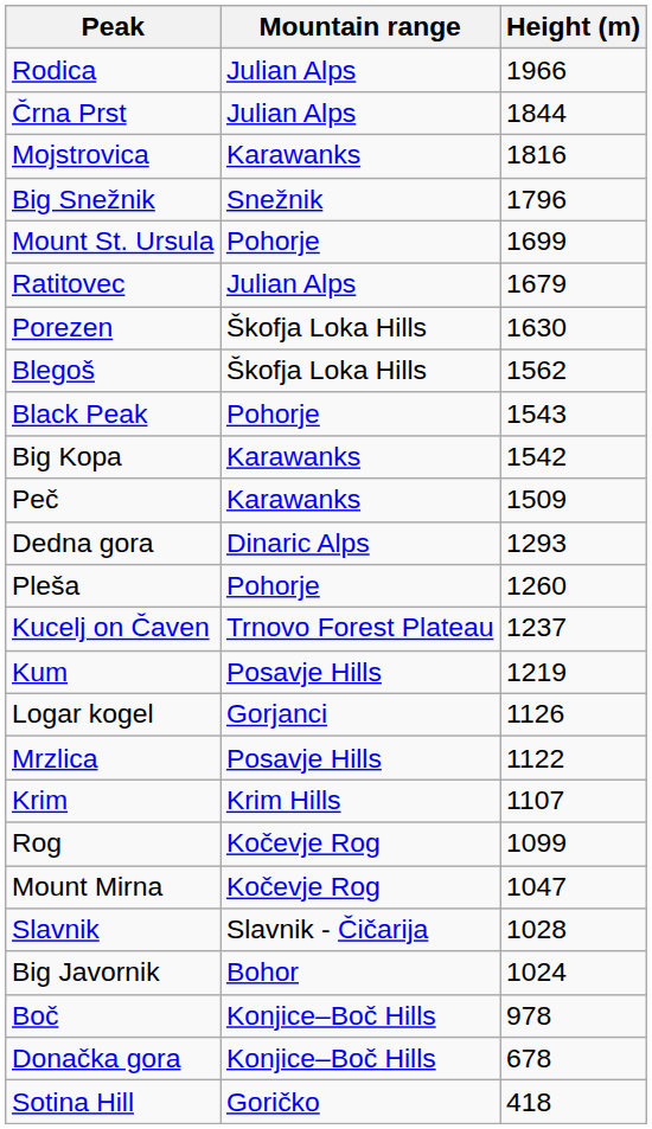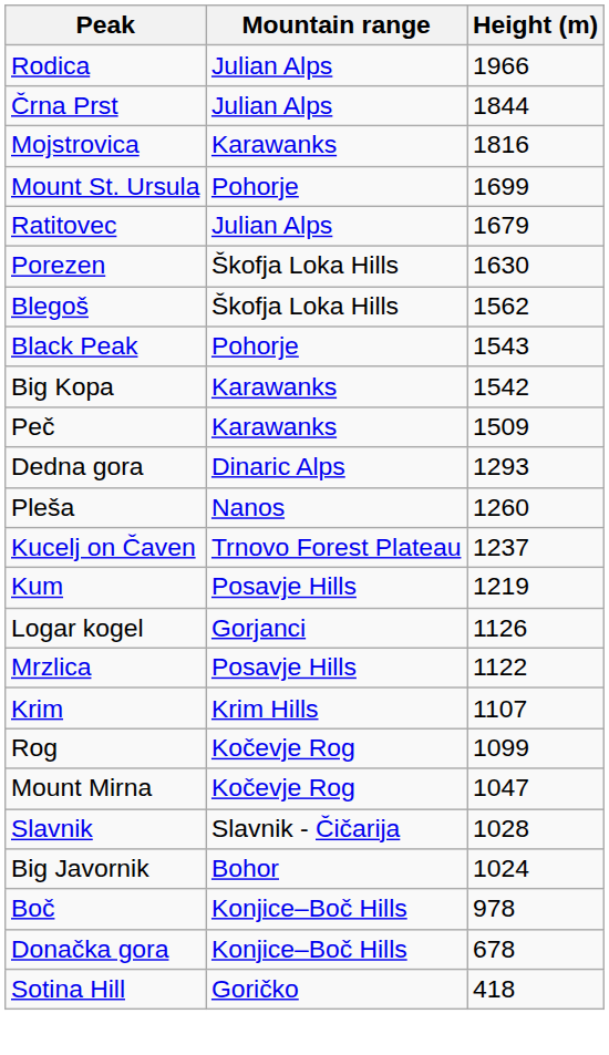- row: Big Snežnik | Snežnik | 1796
Pleša | Mountain range: Pohorje -> Nanos
